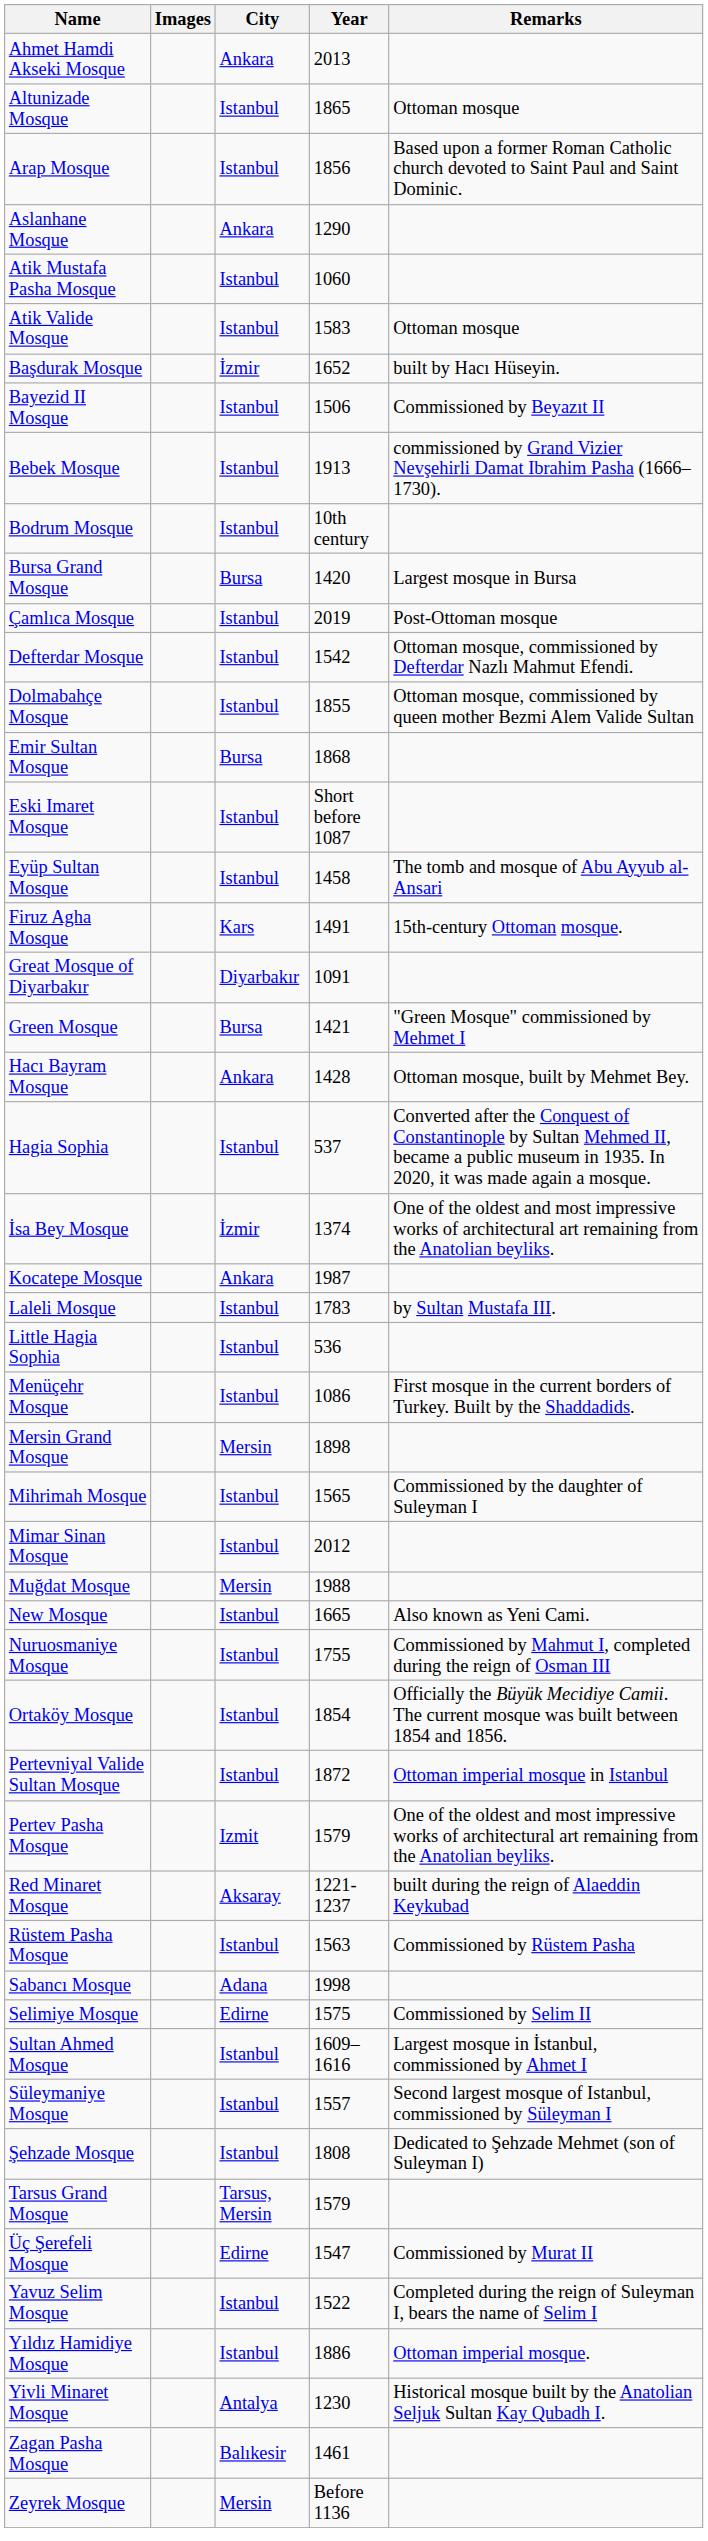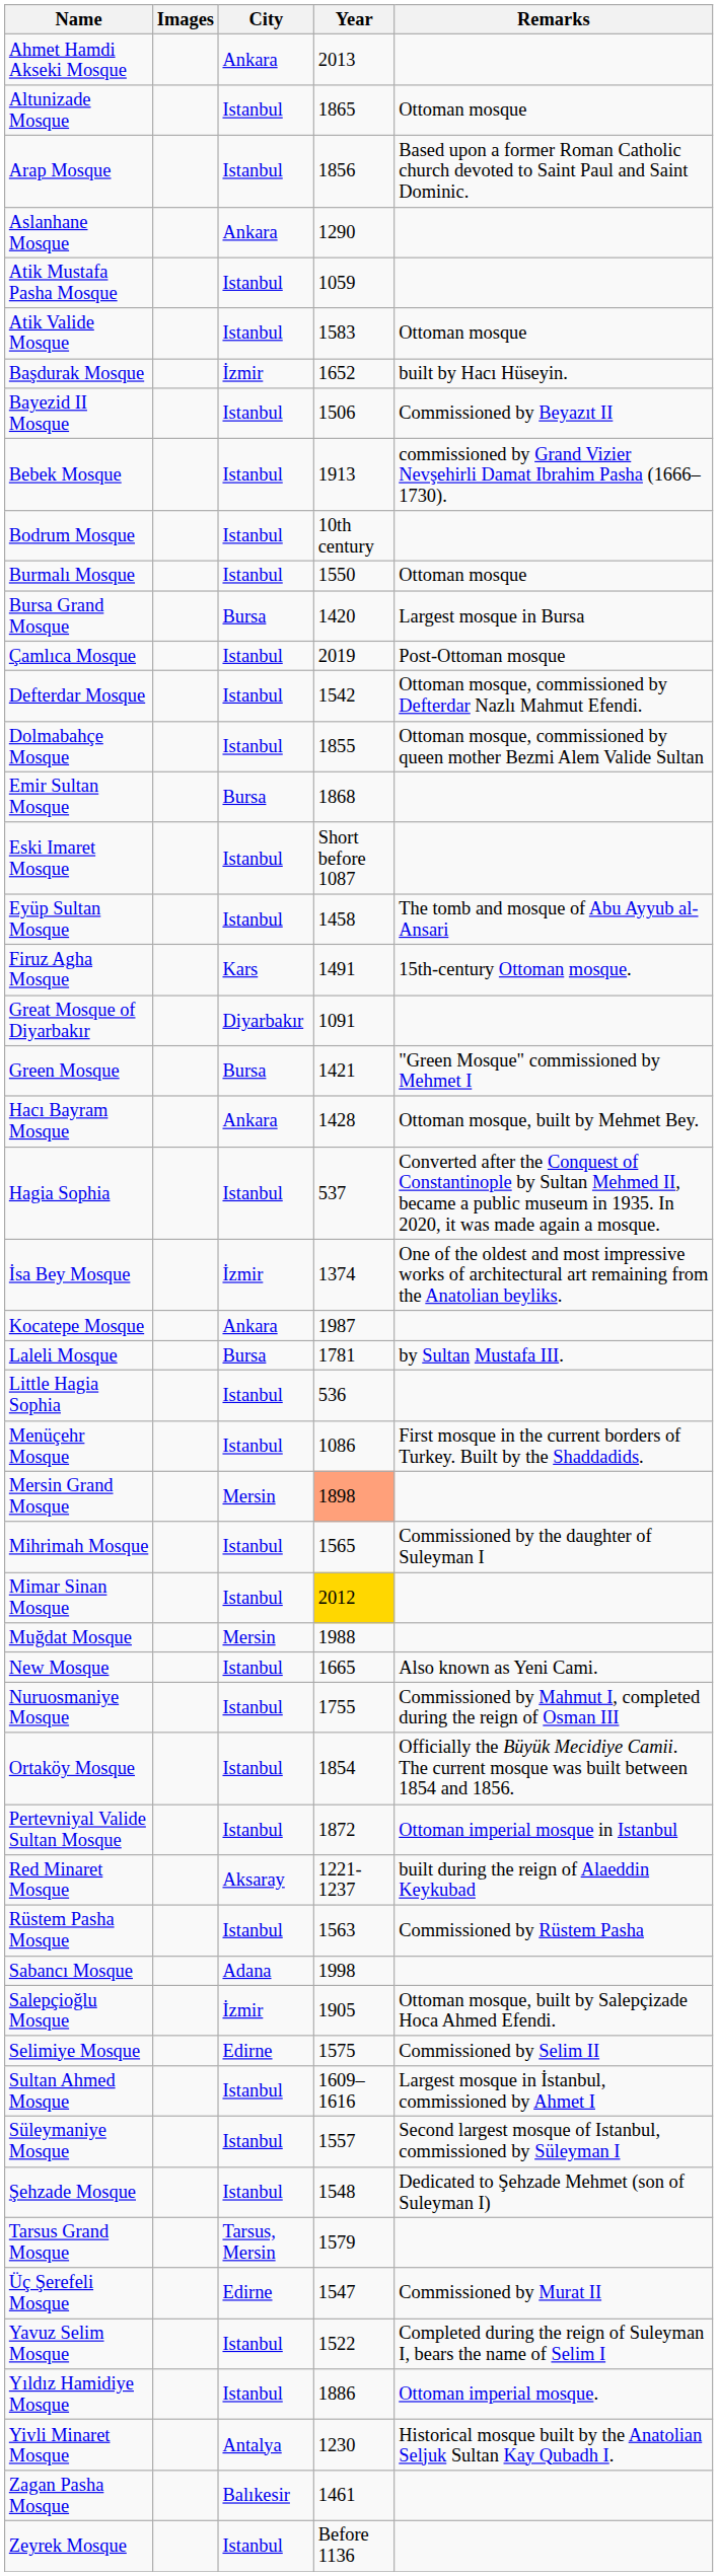Atik Mustafa Pasha Mosque | Year: 1060 -> 1059
+ row: Burmalı Mosque | Istanbul | 1550 | Ottoman mosque
Laleli Mosque | City: Istanbul -> Bursa
Laleli Mosque | Year: 1783 -> 1781
Mersin Grand Mosque | Year: no background -> lightsalmon background
Mimar Sinan Mosque | Year: no background -> gold background
- row: Pertev Pasha Mosque | Izmit | 1579 | One of the oldest and most impressive works of architectural art remaining from the Anatolian beyliks.
+ row: Salepçioğlu Mosque | İzmir | 1905 | Ottoman mosque, built by Salepçizade Hoca Ahmed Efendi.
Şehzade Mosque | Year: 1808 -> 1548
Zeyrek Mosque | City: Mersin -> Istanbul
